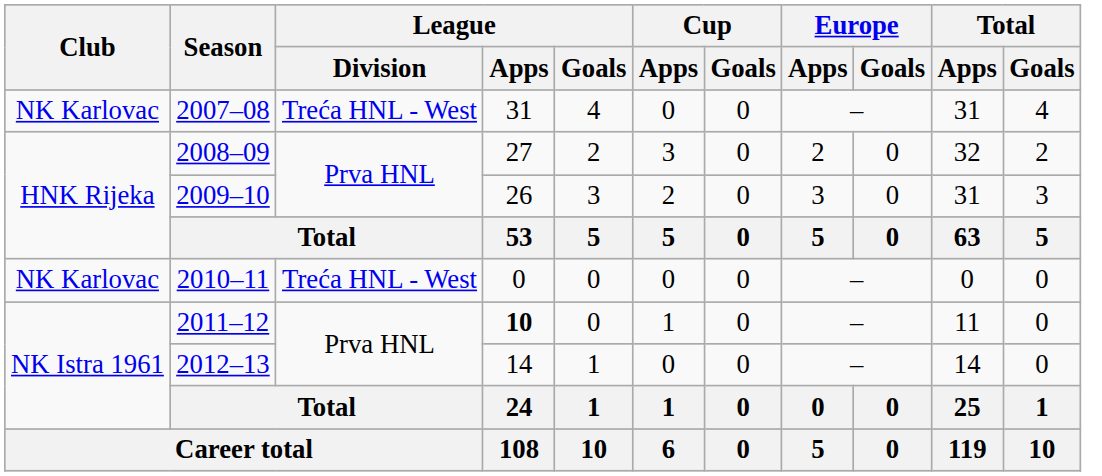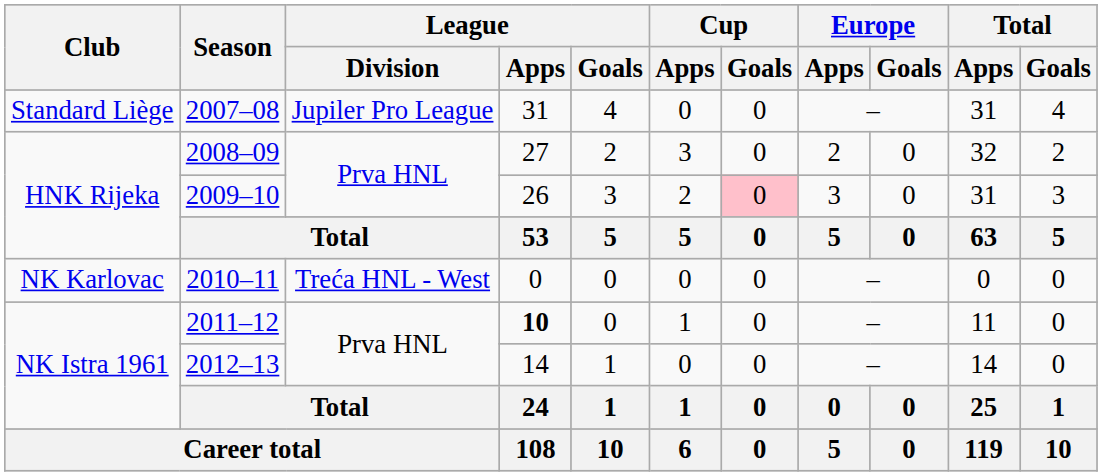2007–08 | Club: NK Karlovac -> Standard Liège
2007–08 | League / Division: Treća HNL - West -> Jupiler Pro League
2009–10 | Cup / Goals: no background -> pink background
